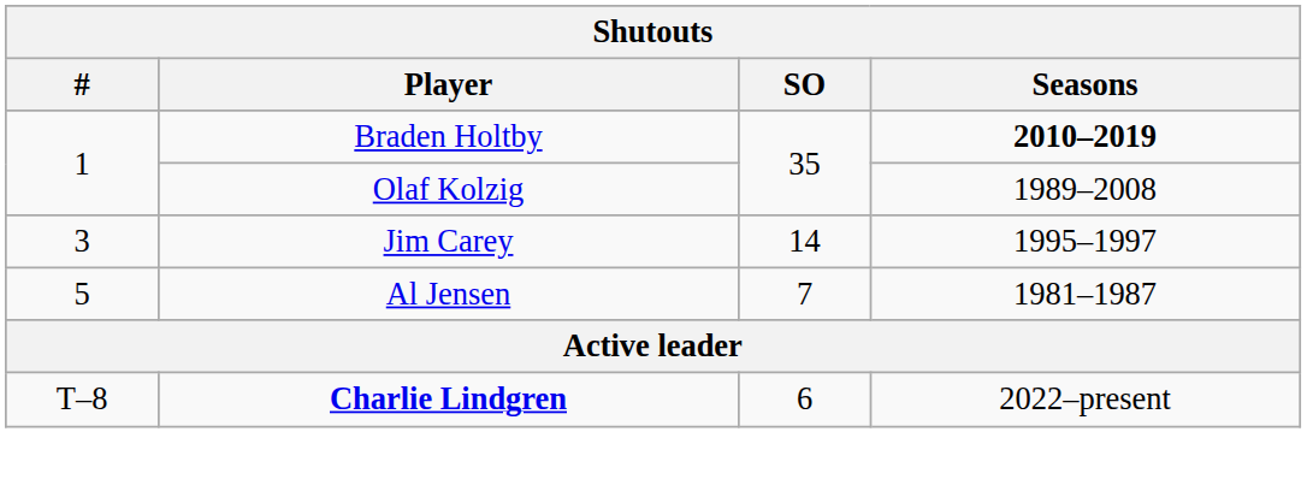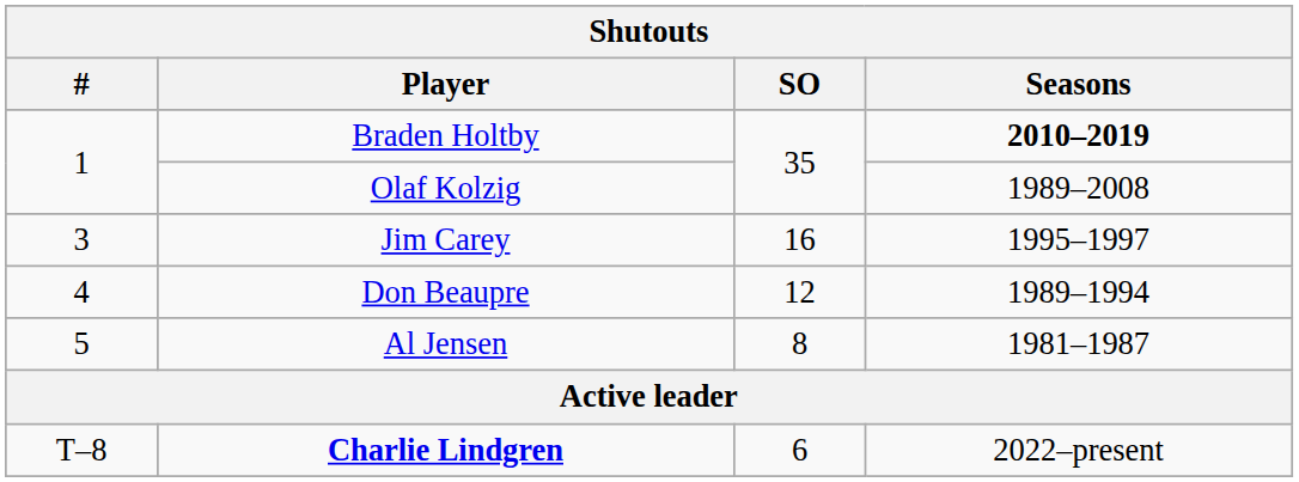Jim Carey | SO: 14 -> 16
+ row: 4 | Don Beaupre | 12 | 1989–1994
Al Jensen | SO: 7 -> 8
